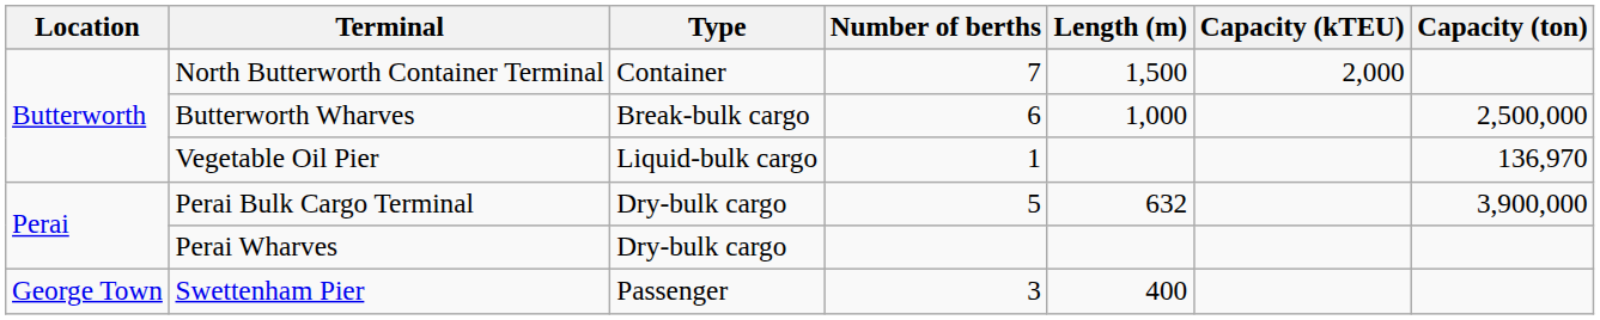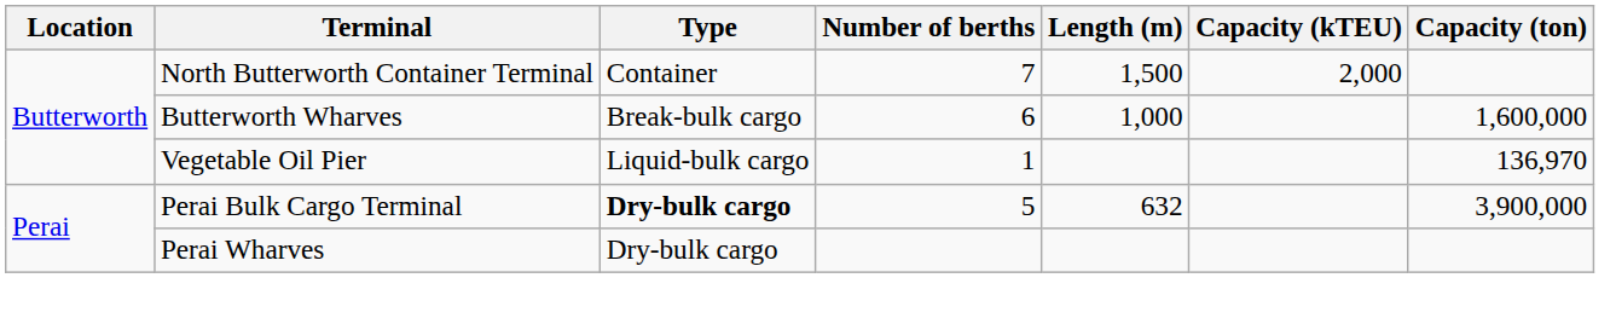Butterworth Wharves | Capacity (ton): 2,500,000 -> 1,600,000
Perai Bulk Cargo Terminal | Type: normal -> bold
- row: George Town | Swettenham Pier | Passenger | 3 | 400
